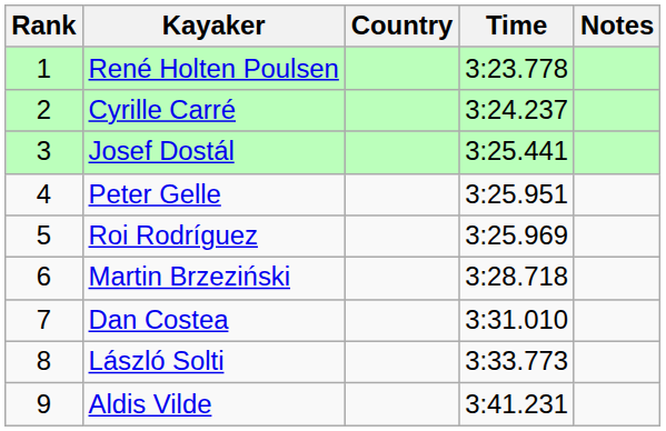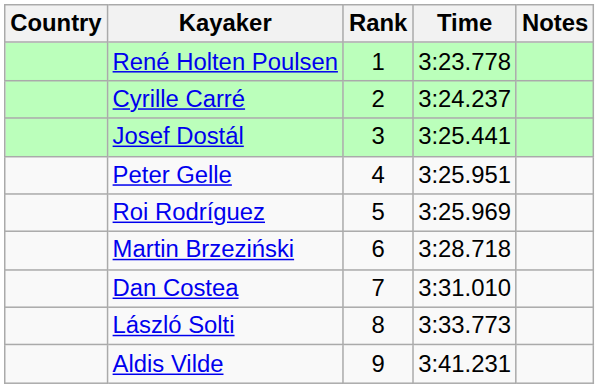columns swapped: Rank <-> Country
